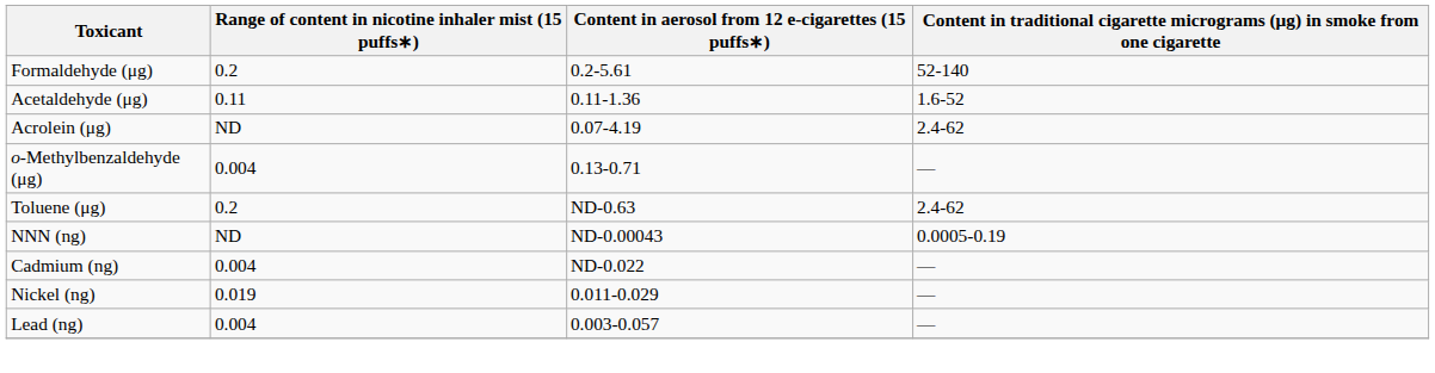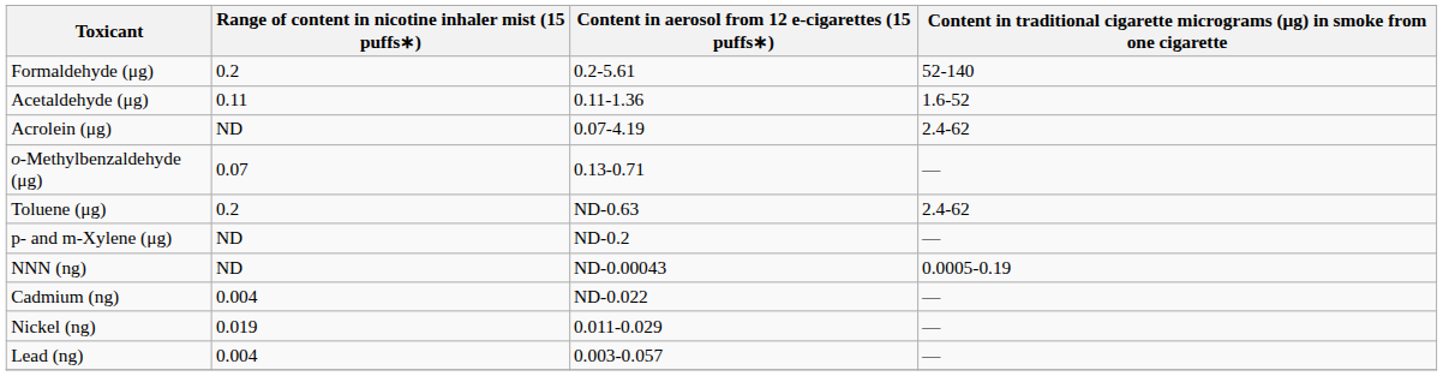o-Methylbenzaldehyde (μg) | Range of content in nicotine inhaler mist (15 puffs∗): 0.004 -> 0.07
+ row: p- and m-Xylene (μg) | ND | ND-0.2 | —
